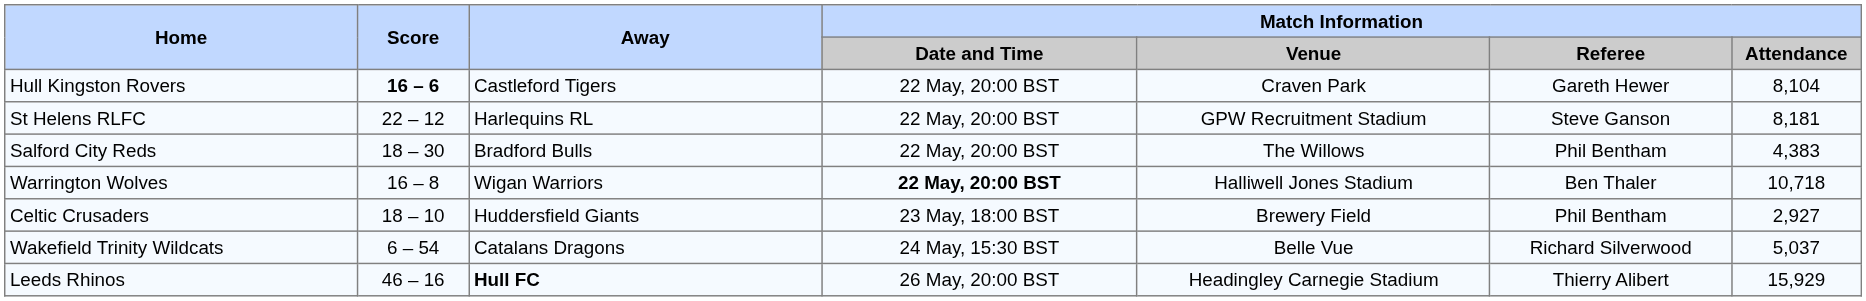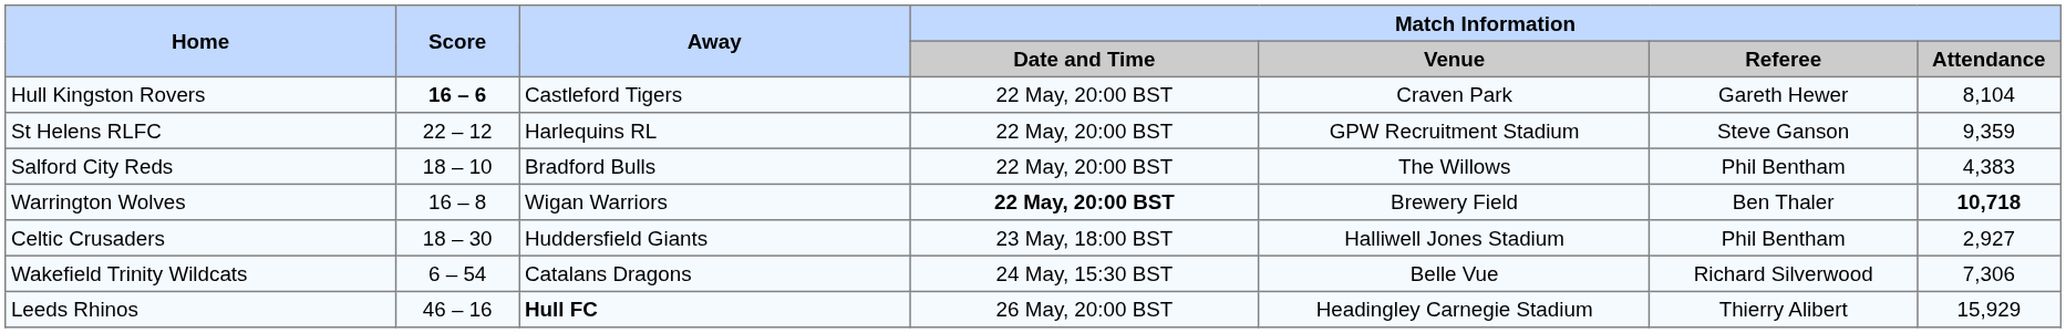St Helens RLFC | Match Information / Attendance: 8,181 -> 9,359
Salford City Reds | Score: 18 – 30 -> 18 – 10
Warrington Wolves | Match Information / Venue: Halliwell Jones Stadium -> Brewery Field
Warrington Wolves | Match Information / Attendance: normal -> bold
Celtic Crusaders | Score: 18 – 10 -> 18 – 30
Celtic Crusaders | Match Information / Venue: Brewery Field -> Halliwell Jones Stadium
Wakefield Trinity Wildcats | Match Information / Attendance: 5,037 -> 7,306
